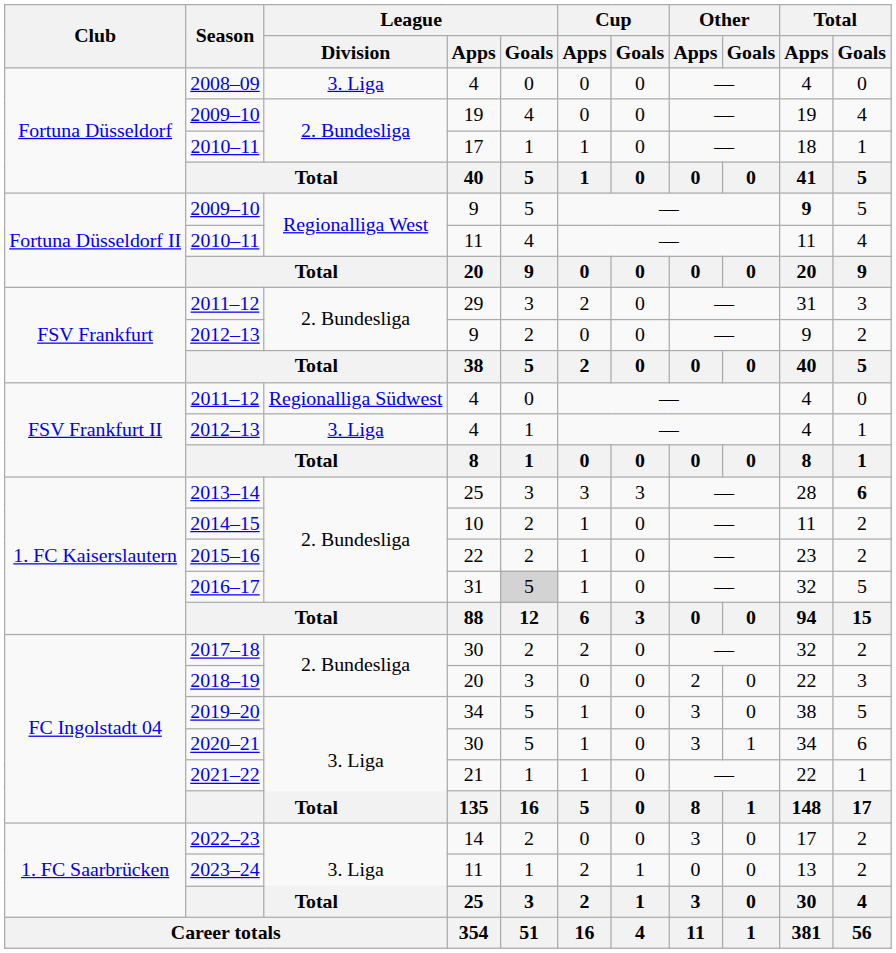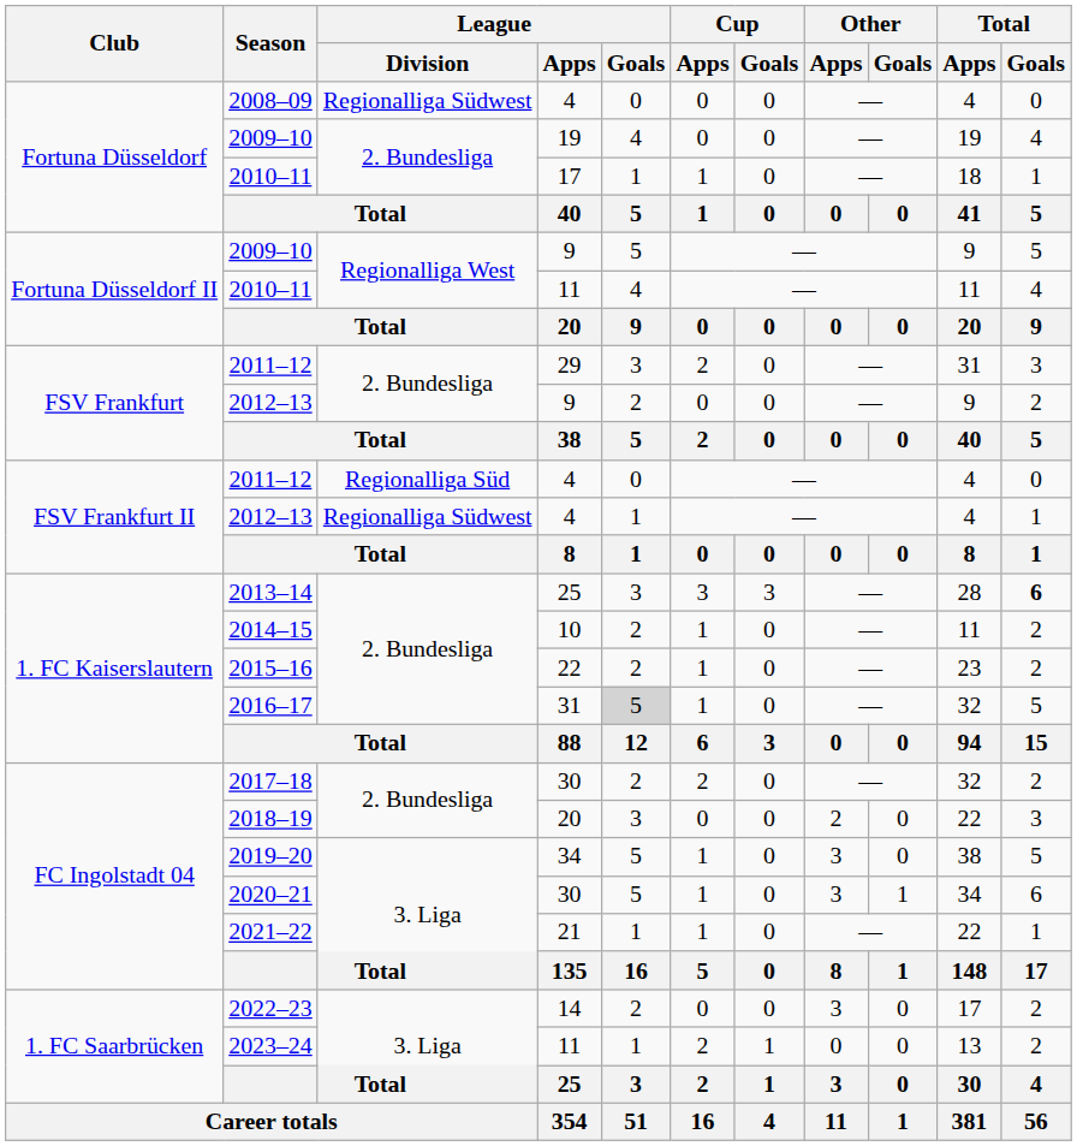2008–09 | League / Division: 3. Liga -> Regionalliga Südwest
2009–10 / 9 | Total / Apps: bold -> normal
2011–12 / 4 | League / Division: Regionalliga Südwest -> Regionalliga Süd
2012–13 / 4 | League / Division: 3. Liga -> Regionalliga Südwest
